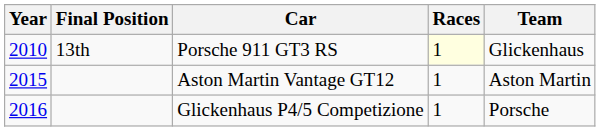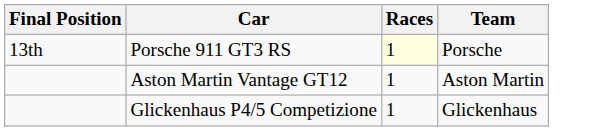- column: Year | 2010 | 2015 | 2016
Porsche 911 GT3 RS | Team: Glickenhaus -> Porsche
Glickenhaus P4/5 Competizione | Team: Porsche -> Glickenhaus
